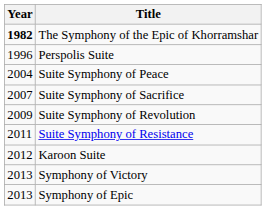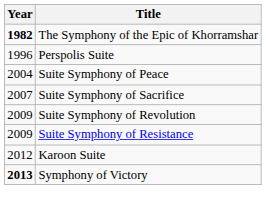Suite Symphony of Resistance | Year: 2011 -> 2009
Symphony of Victory | Year: normal -> bold
- row: 2013 | Symphony of Epic
